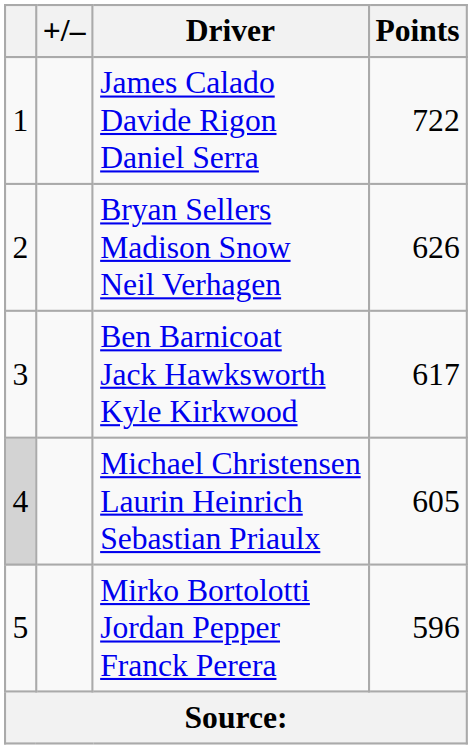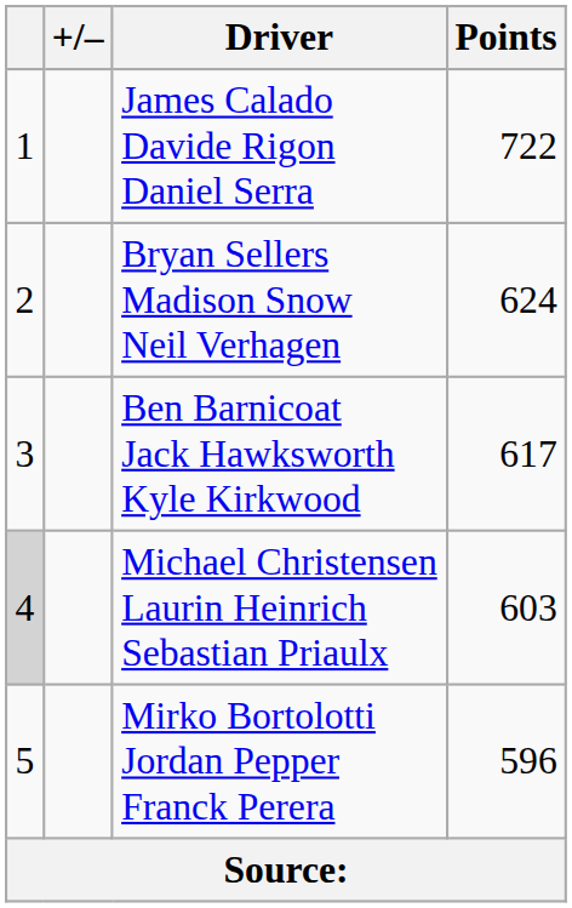Bryan Sellers Madison Snow Neil Verhagen | Points: 626 -> 624
Michael Christensen Laurin Heinrich Sebastian Priaulx | Points: 605 -> 603
